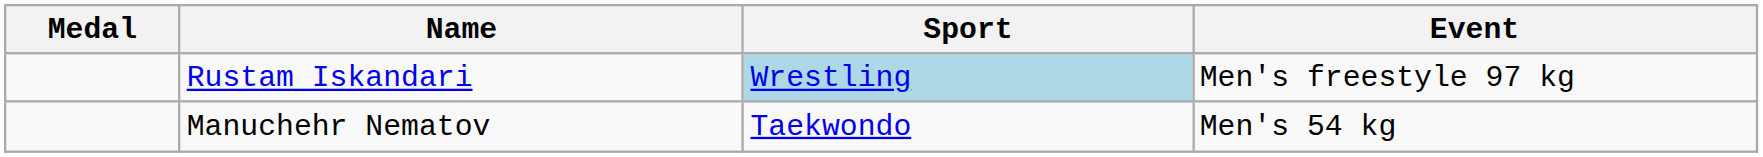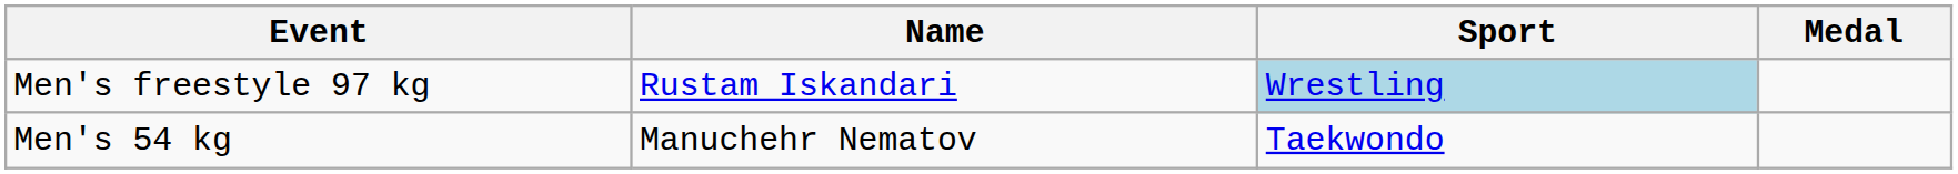columns swapped: Medal <-> Event
